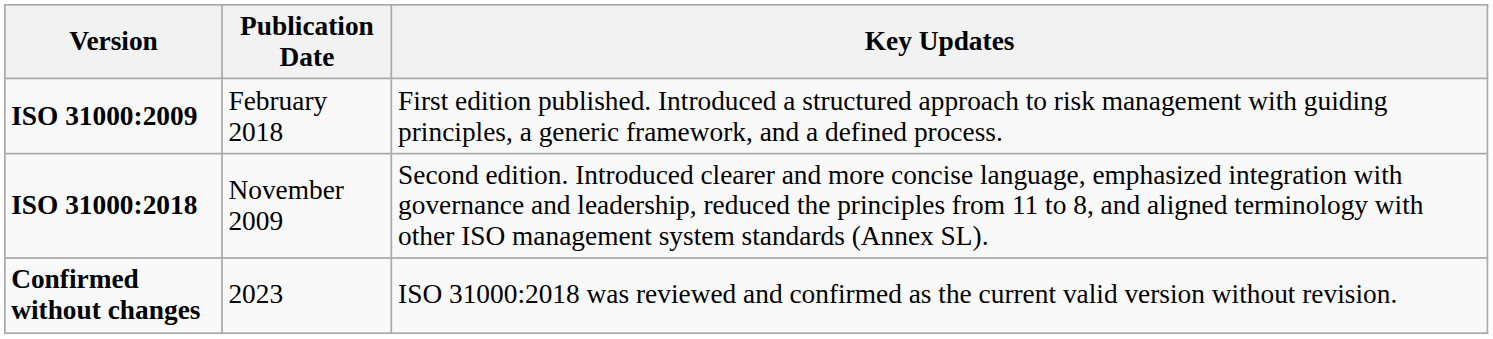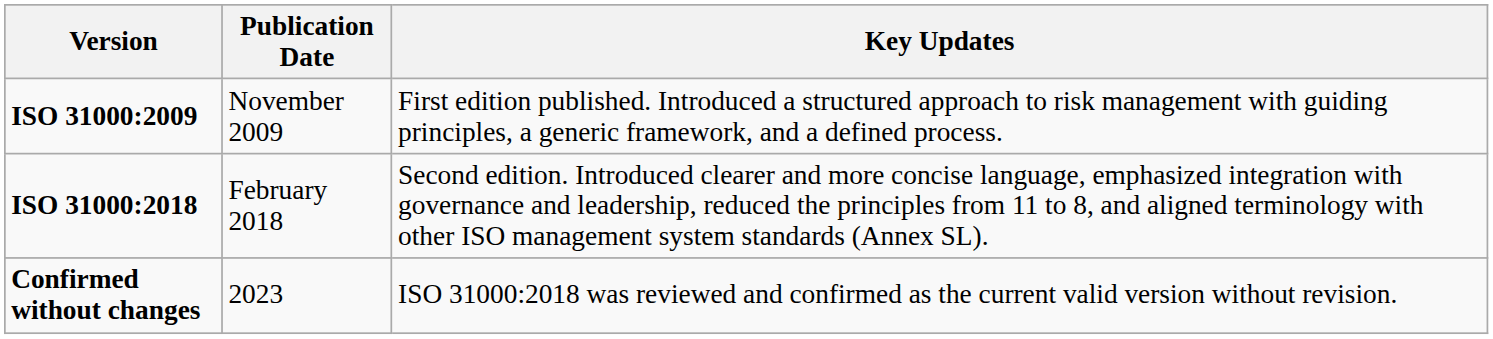ISO 31000:2009 | Publication Date: February 2018 -> November 2009
ISO 31000:2018 | Publication Date: November 2009 -> February 2018
